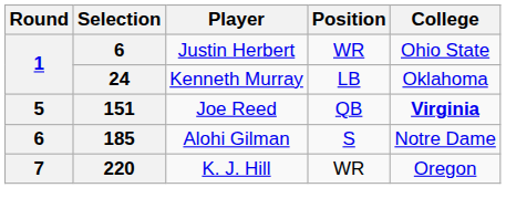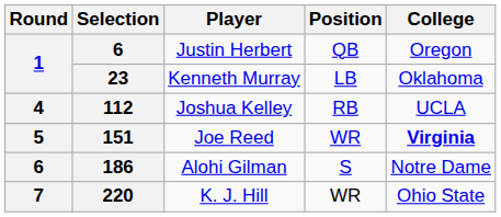Justin Herbert | Position: WR -> QB
Justin Herbert | College: Ohio State -> Oregon
Kenneth Murray | Selection: 24 -> 23
+ row: 4 | 112 | Joshua Kelley | RB | UCLA
Joe Reed | Position: QB -> WR
Alohi Gilman | Selection: 185 -> 186
K. J. Hill | College: Oregon -> Ohio State
